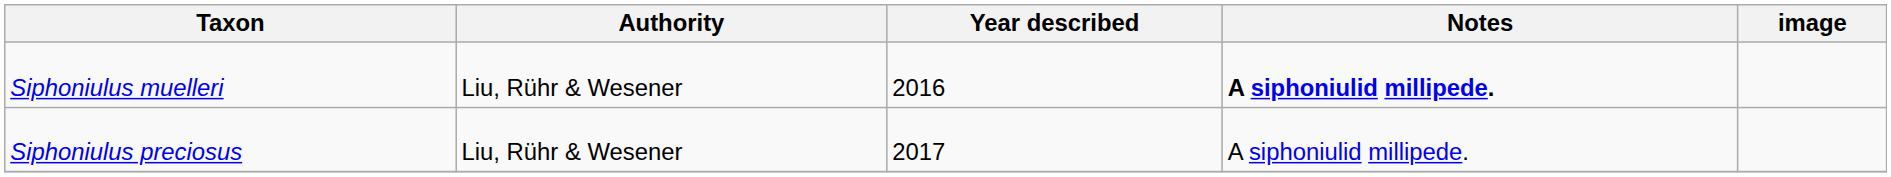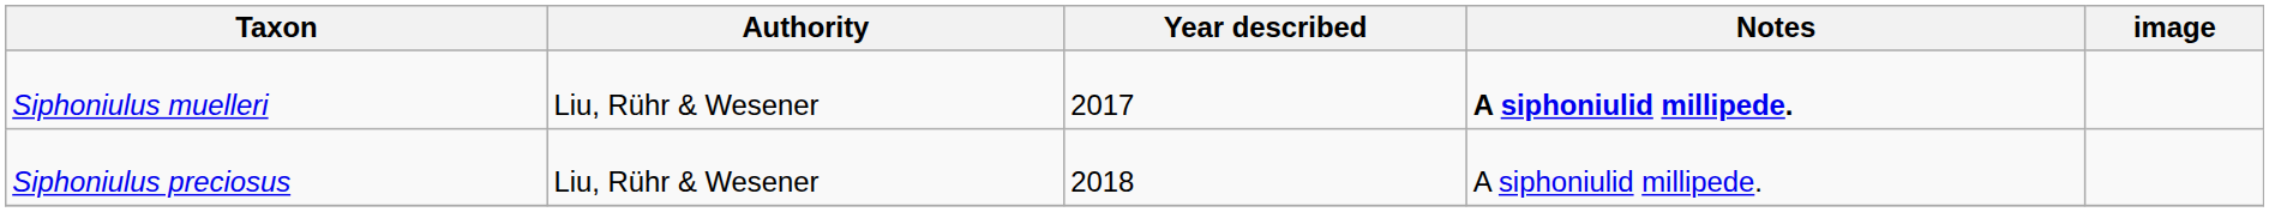Siphoniulus muelleri | Year described: 2016 -> 2017
Siphoniulus preciosus | Year described: 2017 -> 2018
